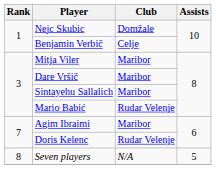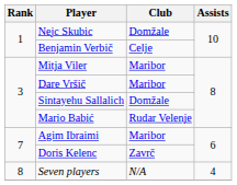Sintayehu Sallalich | Club: Maribor -> Domžale
Doris Kelenc | Club: Rudar Velenje -> Zavrč
Seven players | Assists: 5 -> 4
